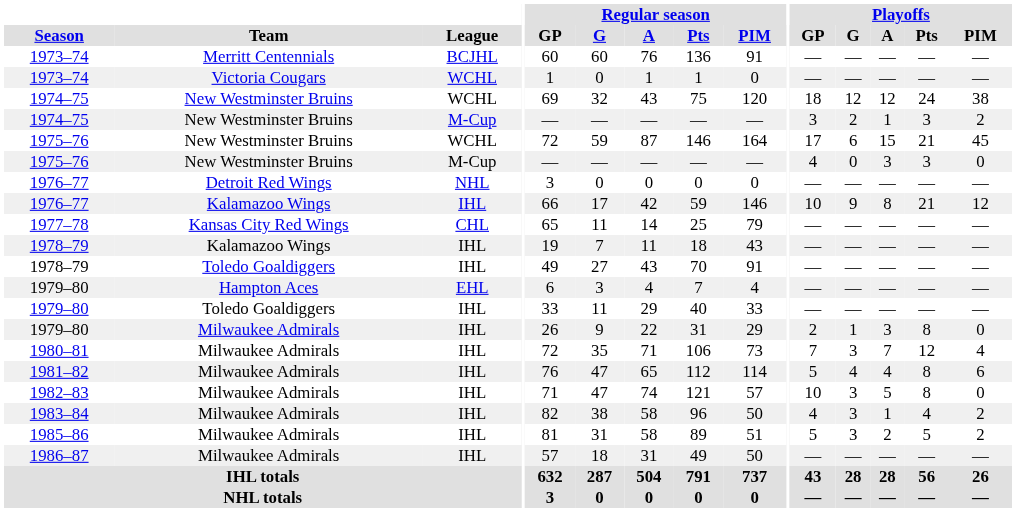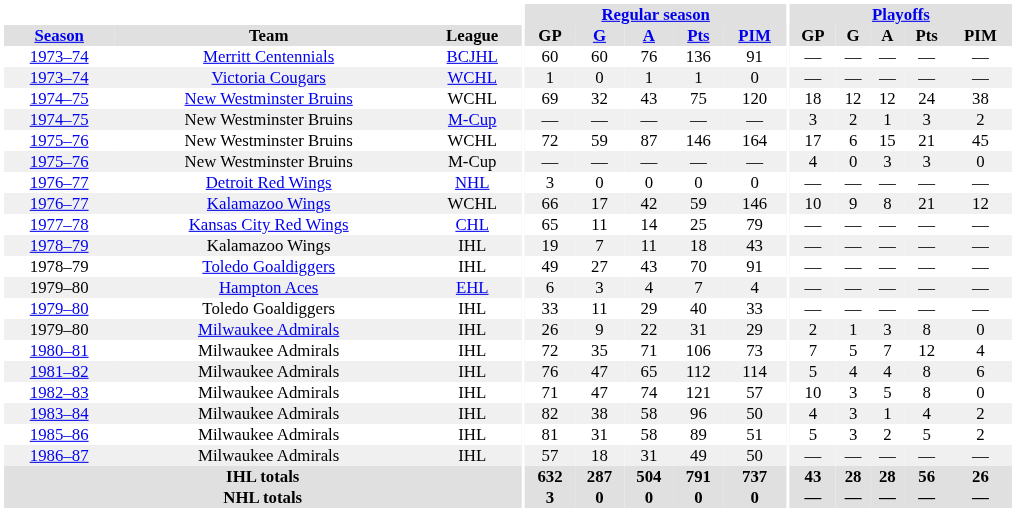1976–77 / Kalamazoo Wings | League: IHL -> WCHL
1980–81 | Playoffs / G: 3 -> 5
